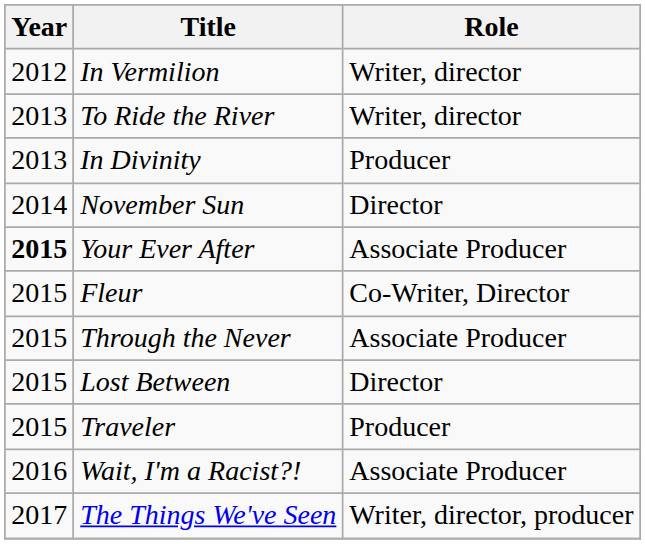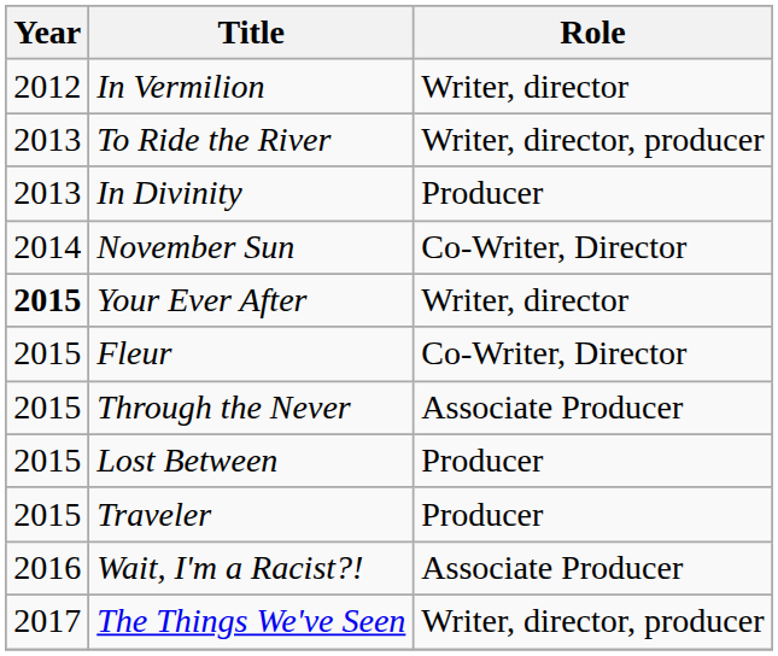To Ride the River | Role: Writer, director -> Writer, director, producer
November Sun | Role: Director -> Co-Writer, Director
Your Ever After | Role: Associate Producer -> Writer, director
Lost Between | Role: Director -> Producer
